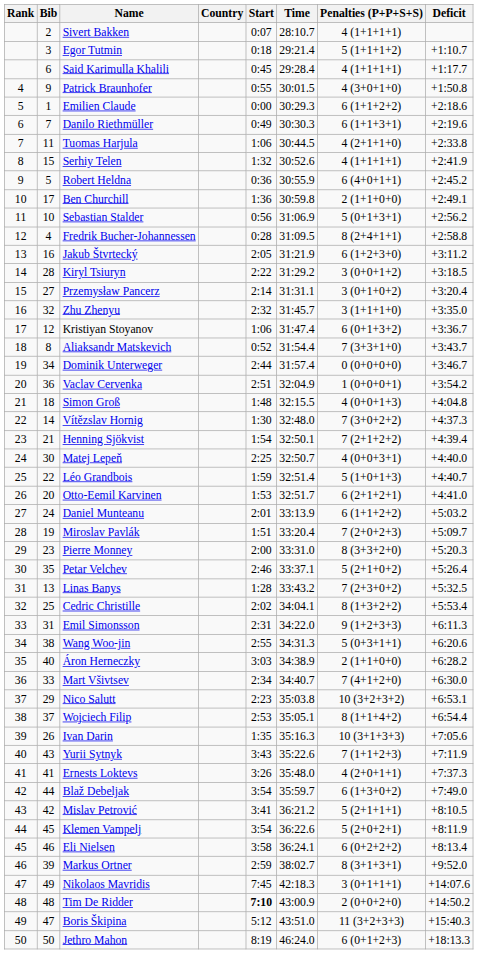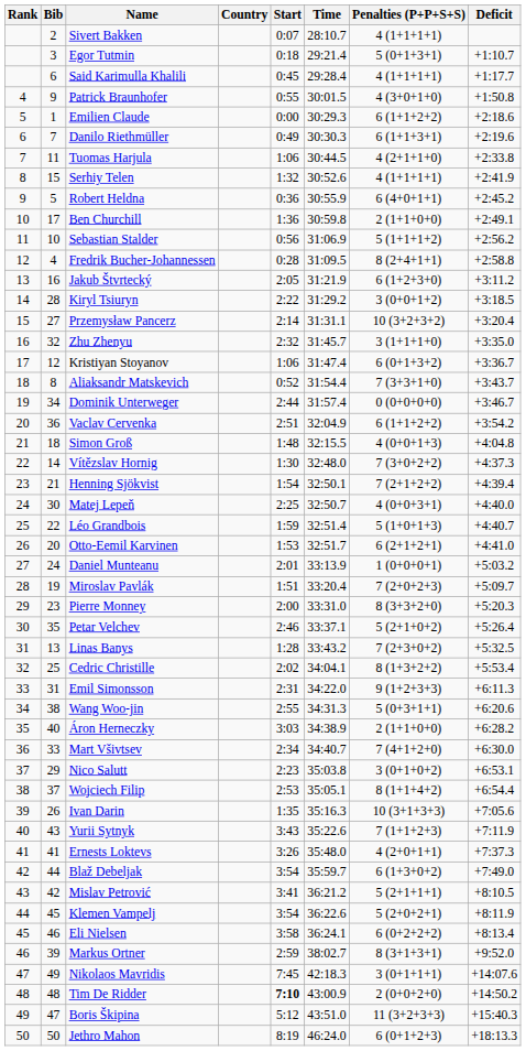Egor Tutmin | Penalties (P+P+S+S): 5 (1+1+1+2) -> 5 (0+1+3+1)
Sebastian Stalder | Penalties (P+P+S+S): 5 (0+1+3+1) -> 5 (1+1+1+2)
Przemysław Pancerz | Penalties (P+P+S+S): 3 (0+1+0+2) -> 10 (3+2+3+2)
Vaclav Cervenka | Penalties (P+P+S+S): 1 (0+0+0+1) -> 6 (1+1+2+2)
Daniel Munteanu | Penalties (P+P+S+S): 6 (1+1+2+2) -> 1 (0+0+0+1)
Nico Salutt | Penalties (P+P+S+S): 10 (3+2+3+2) -> 3 (0+1+0+2)
